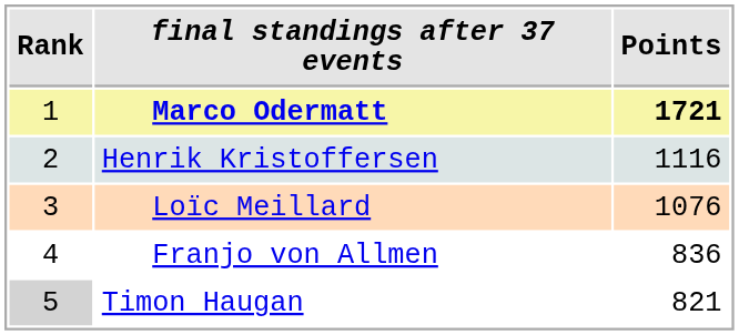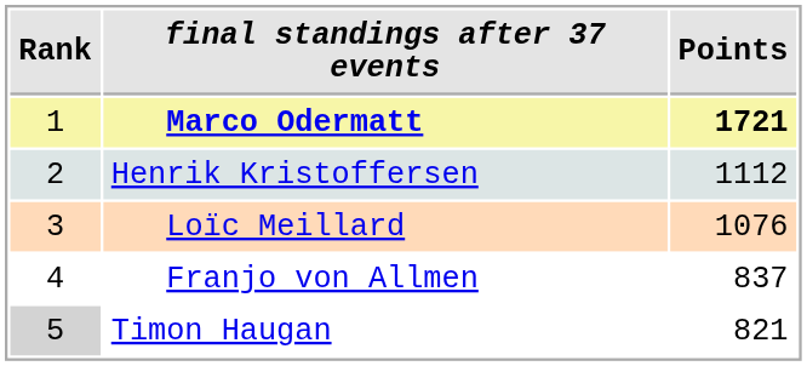Henrik Kristoffersen | Points: 1116 -> 1112
Franjo von Allmen | Points: 836 -> 837
